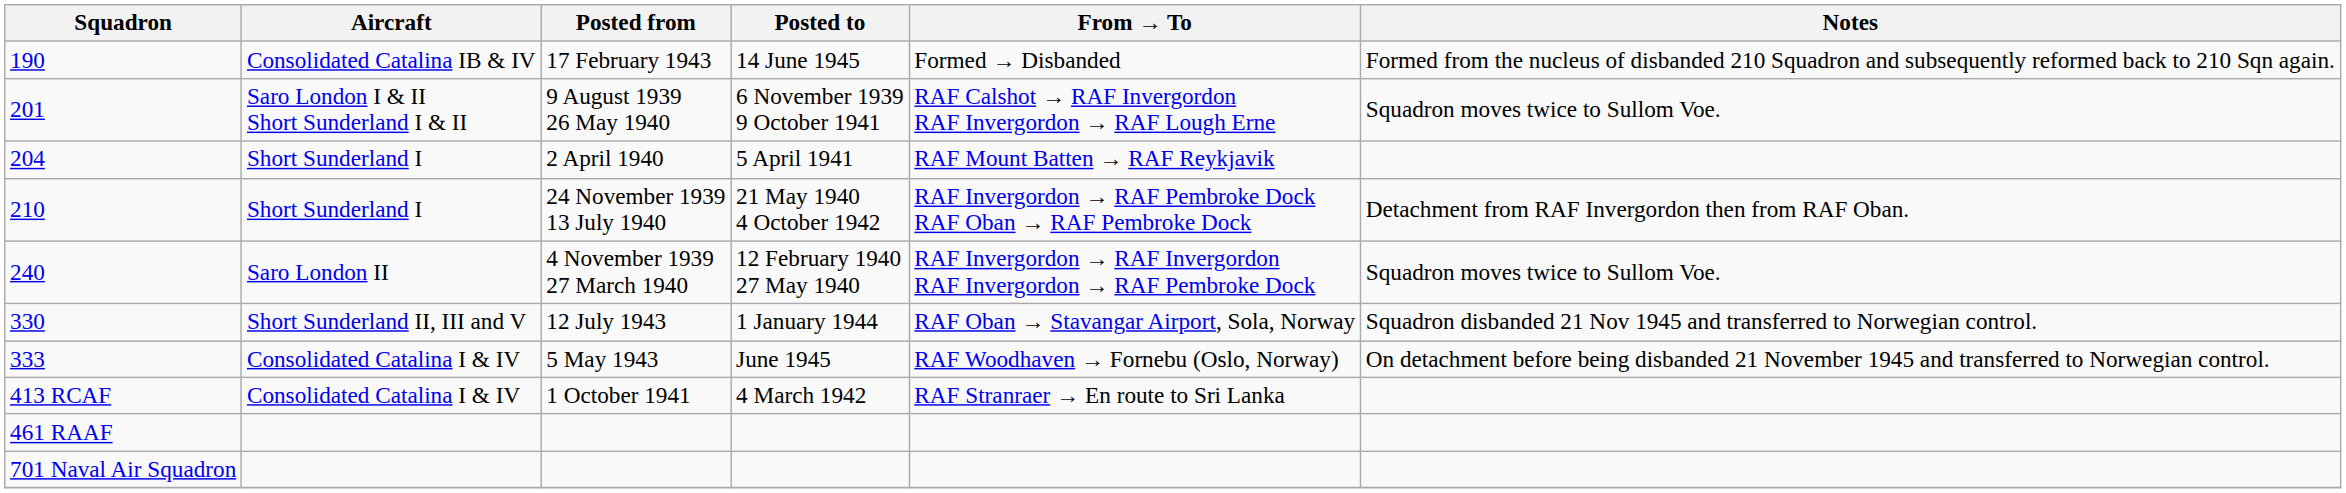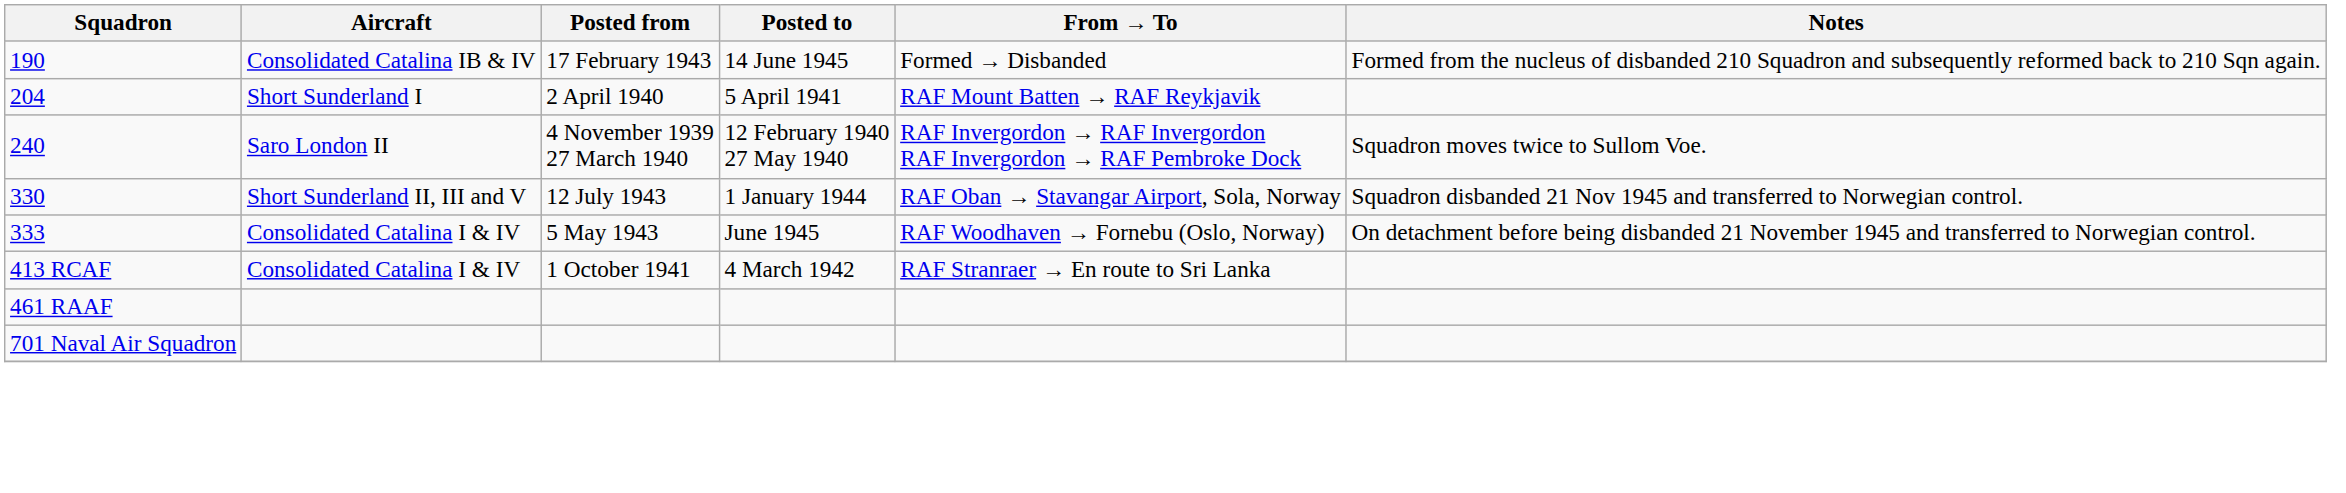- row: 201 | Saro London I & II Short Sunderland I & II | 9 August 1939 26 May 1940 | 6 November 1939 9 October 1941 | RAF Calshot → RAF Invergordon RAF Invergordon → RAF Lough Erne | Squadron moves twice to Sullom Voe.
- row: 210 | Short Sunderland I | 24 November 1939 13 July 1940 | 21 May 1940 4 October 1942 | RAF Invergordon → RAF Pembroke Dock RAF Oban → RAF Pembroke Dock | Detachment from RAF Invergordon then from RAF Oban.
